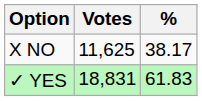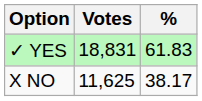rows swapped: ✓ YES <-> X NO
